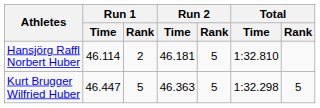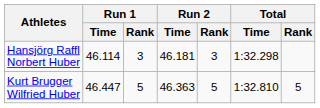Hansjörg Raffl Norbert Huber | Run 1 / Rank: 2 -> 3
Hansjörg Raffl Norbert Huber | Run 2 / Rank: 5 -> 3
Hansjörg Raffl Norbert Huber | Total / Time: 1:32.810 -> 1:32.298
Kurt Brugger Wilfried Huber | Total / Time: 1:32.298 -> 1:32.810
